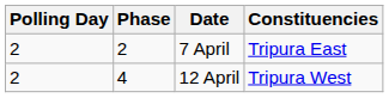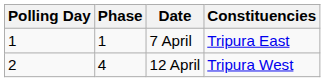7 April | Polling Day: 2 -> 1
7 April | Phase: 2 -> 1
